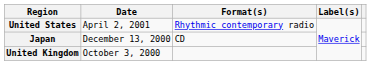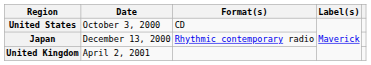United States | Date: April 2, 2001 -> October 3, 2000
United States | Format(s): Rhythmic contemporary radio -> CD
Japan | Format(s): CD -> Rhythmic contemporary radio
United Kingdom | Date: October 3, 2000 -> April 2, 2001
